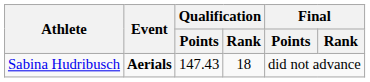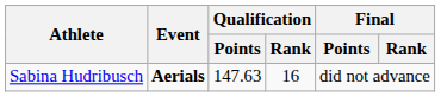Sabina Hudribusch | Qualification / Points: 147.43 -> 147.63
Sabina Hudribusch | Qualification / Rank: 18 -> 16
